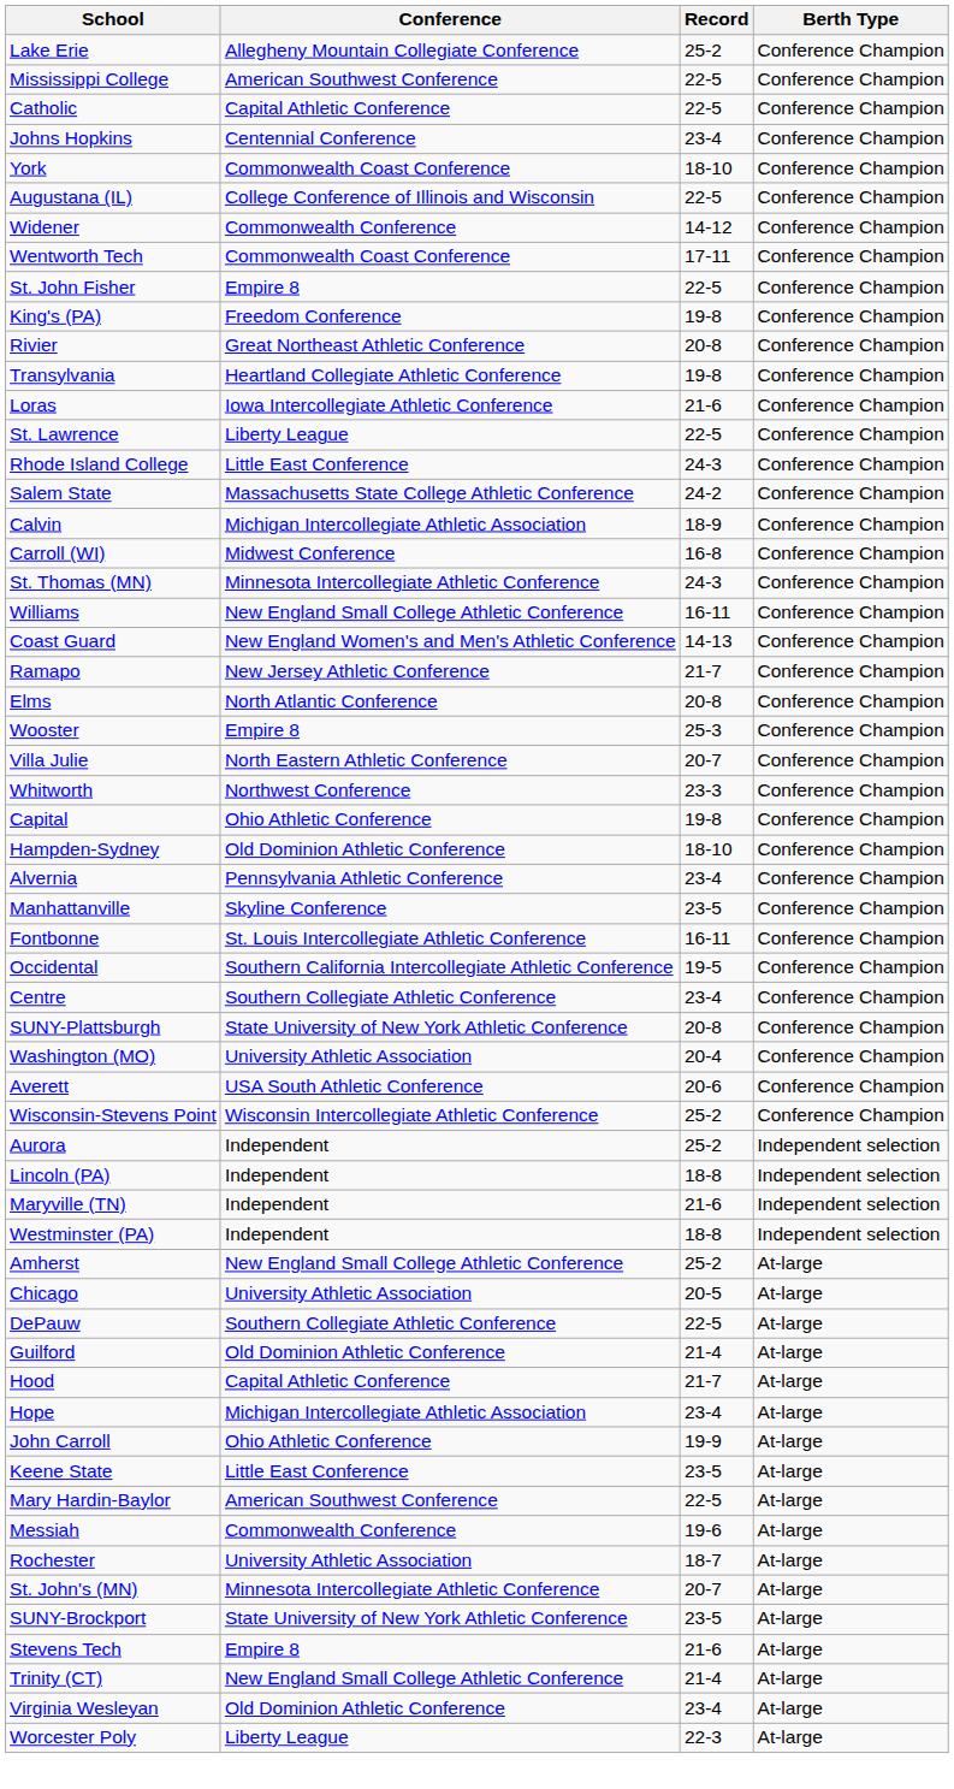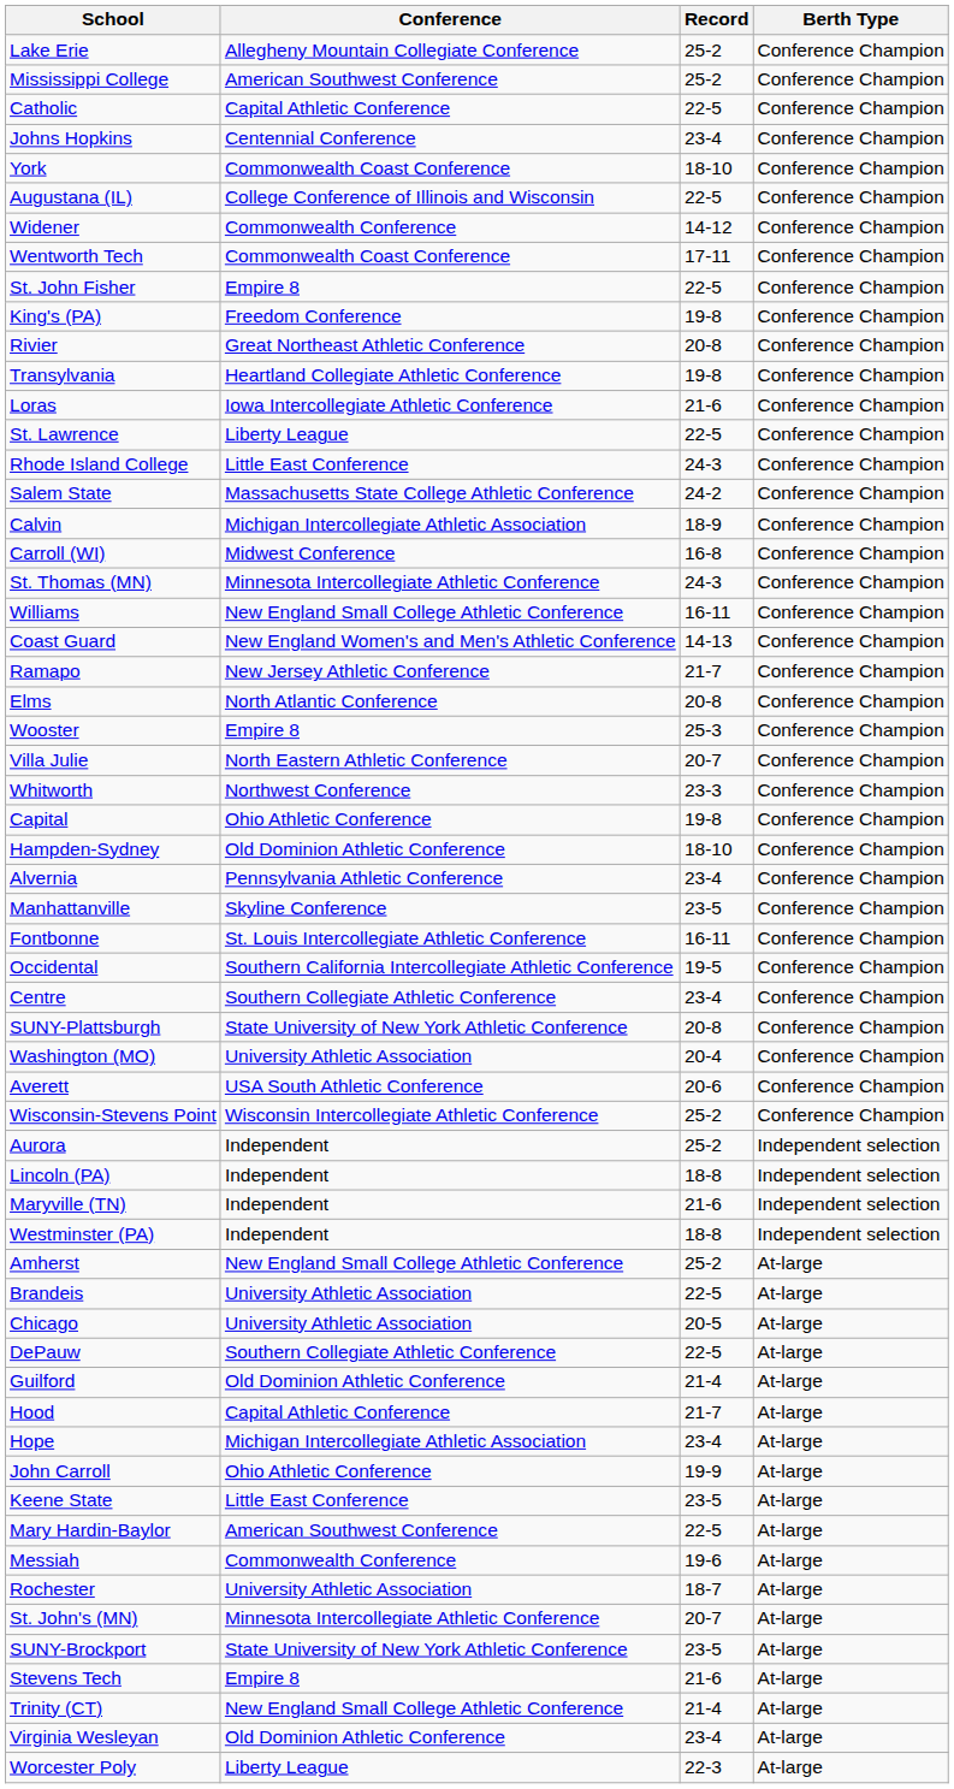Mississippi College | Record: 22-5 -> 25-2
+ row: Brandeis | University Athletic Association | 22-5 | At-large
